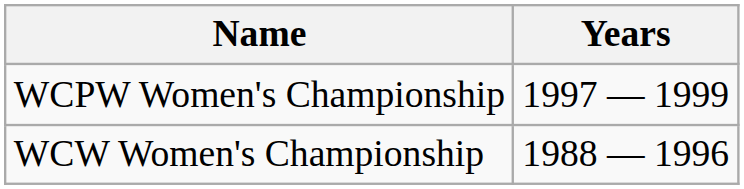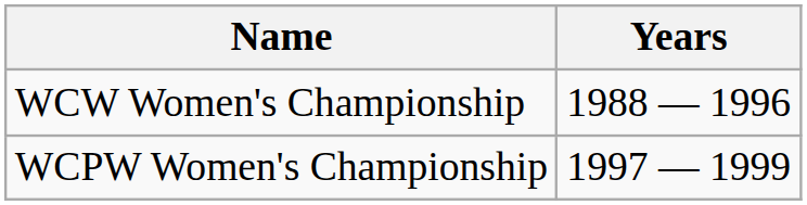rows swapped: WCW Women's Championship <-> WCPW Women's Championship
